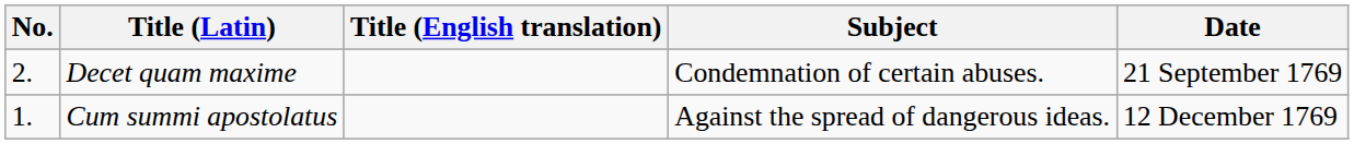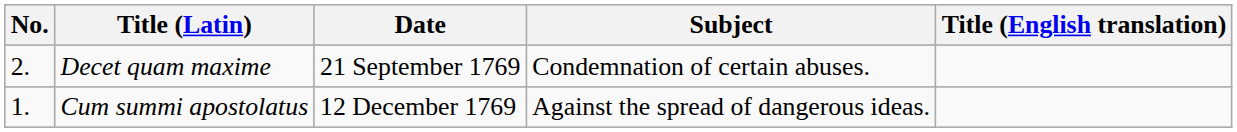columns swapped: Title (English translation) <-> Date
